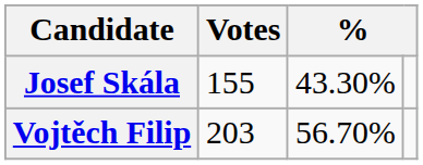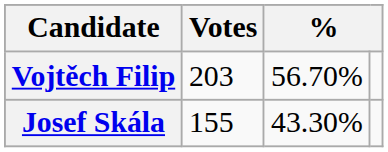rows swapped: Vojtěch Filip <-> Josef Skála
